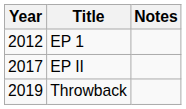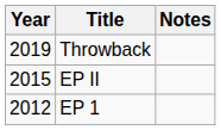rows swapped: EP 1 <-> Throwback
EP II | Year: 2017 -> 2015
